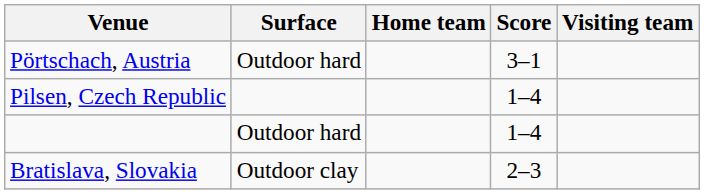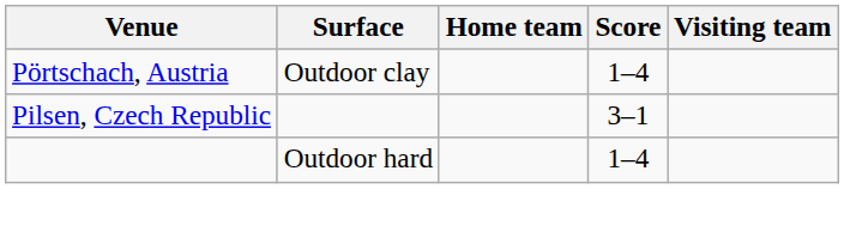Pörtschach, Austria | Surface: Outdoor hard -> Outdoor clay
Pörtschach, Austria | Score: 3–1 -> 1–4
Pilsen, Czech Republic | Score: 1–4 -> 3–1
- row: Bratislava, Slovakia | Outdoor clay | 2–3
